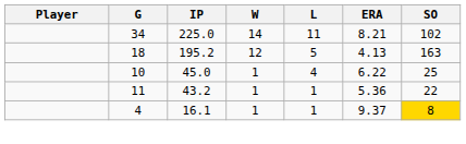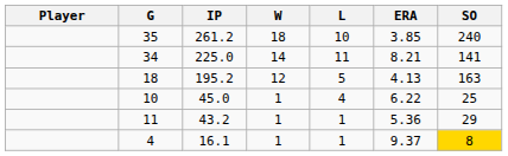+ row: 35 | 261.2 | 18 | 10 | 3.85 | 240
225.0 | SO: 102 -> 141
43.2 | SO: 22 -> 29
